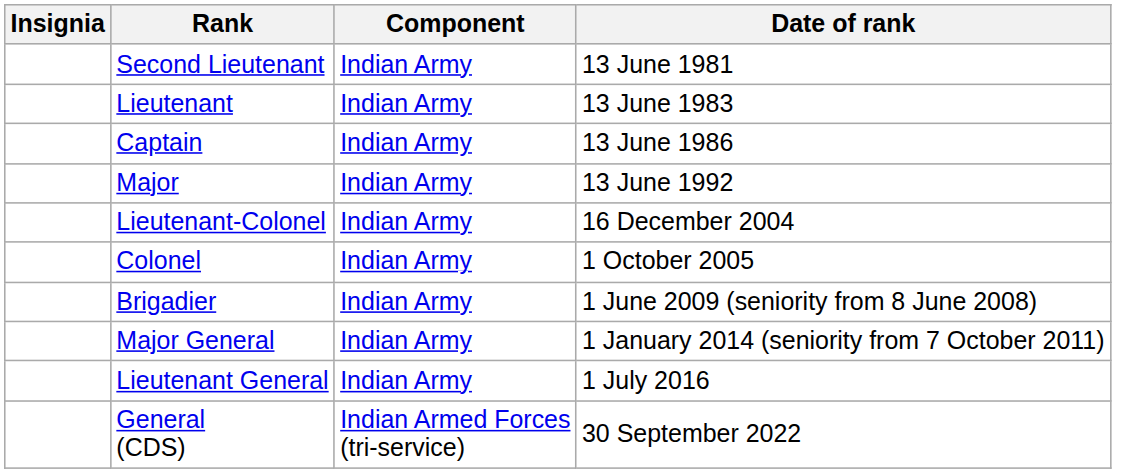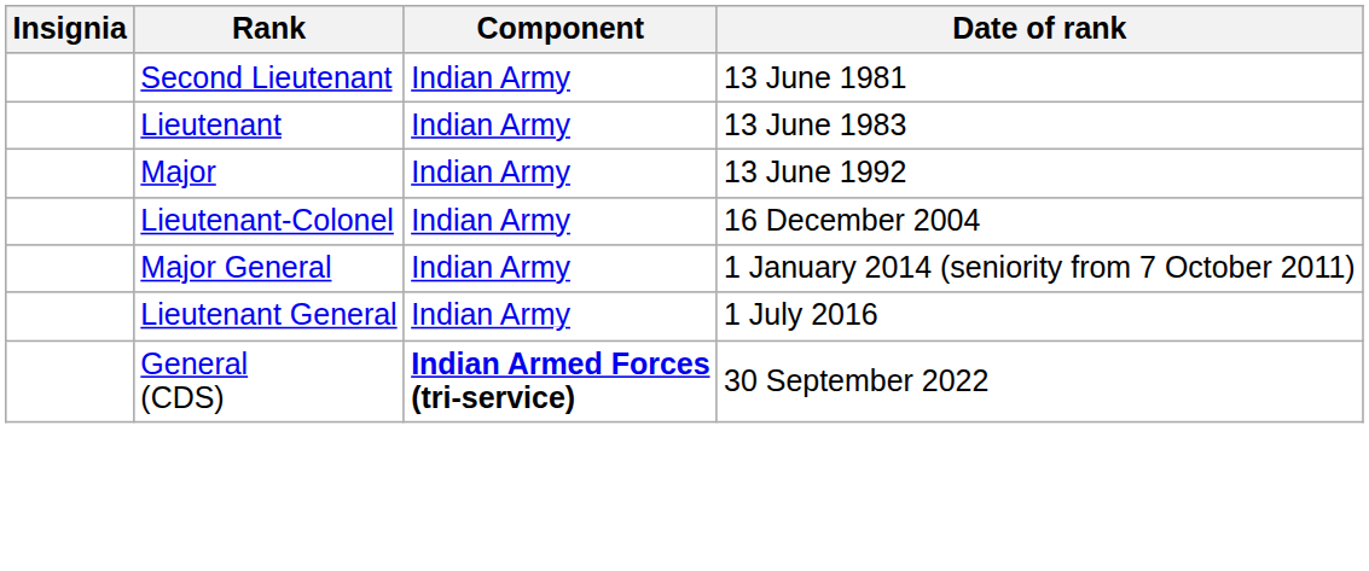- row: Captain | Indian Army | 13 June 1986
- row: Colonel | Indian Army | 1 October 2005
- row: Brigadier | Indian Army | 1 June 2009 (seniority from 8 June 2008)
General (CDS) | Component: normal -> bold
